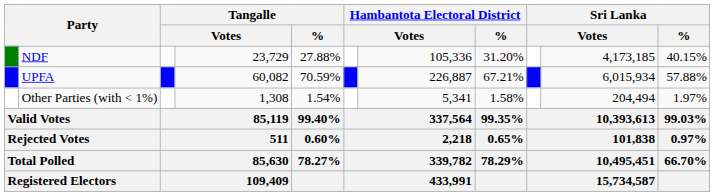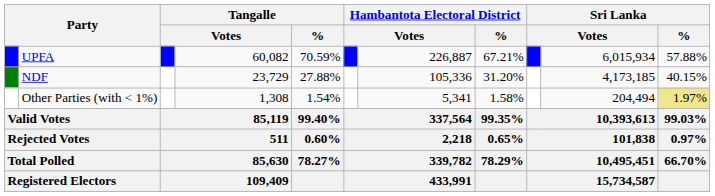rows swapped: UPFA <-> NDF
Other Parties (with < 1%) | Sri Lanka / %: no background -> khaki background
